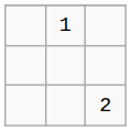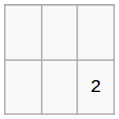- row: 1
